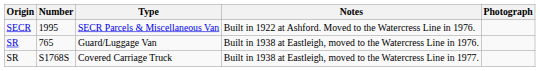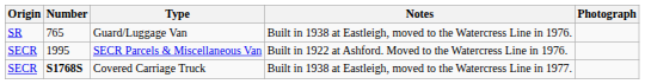rows swapped: SECR Parcels & Miscellaneous Van <-> Guard/Luggage Van
Covered Carriage Truck | Origin: SR -> SECR
Covered Carriage Truck | Number: normal -> bold
